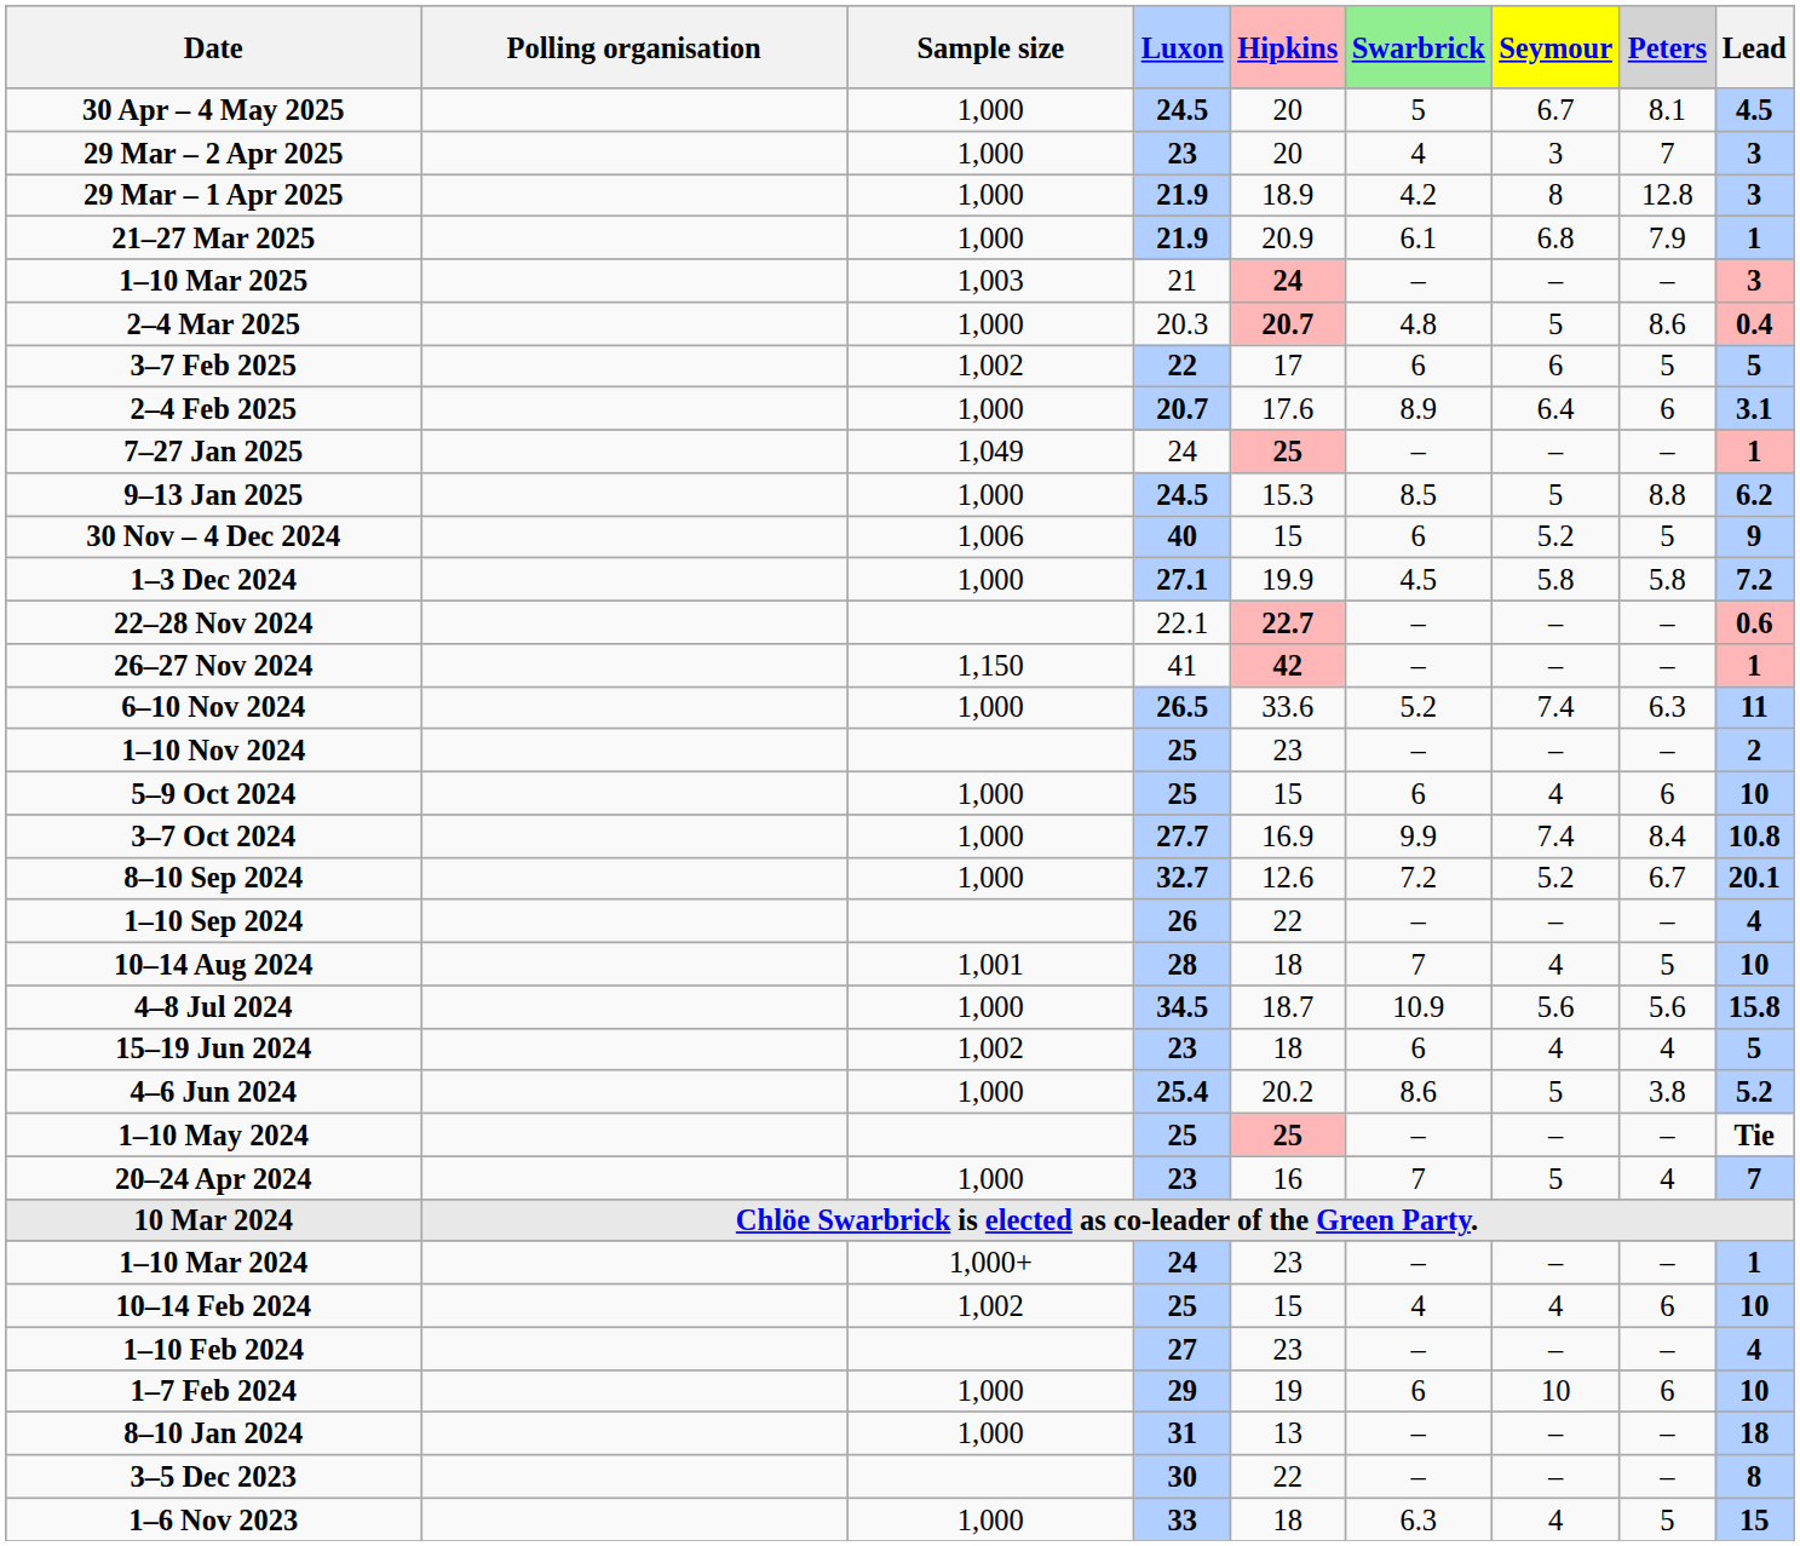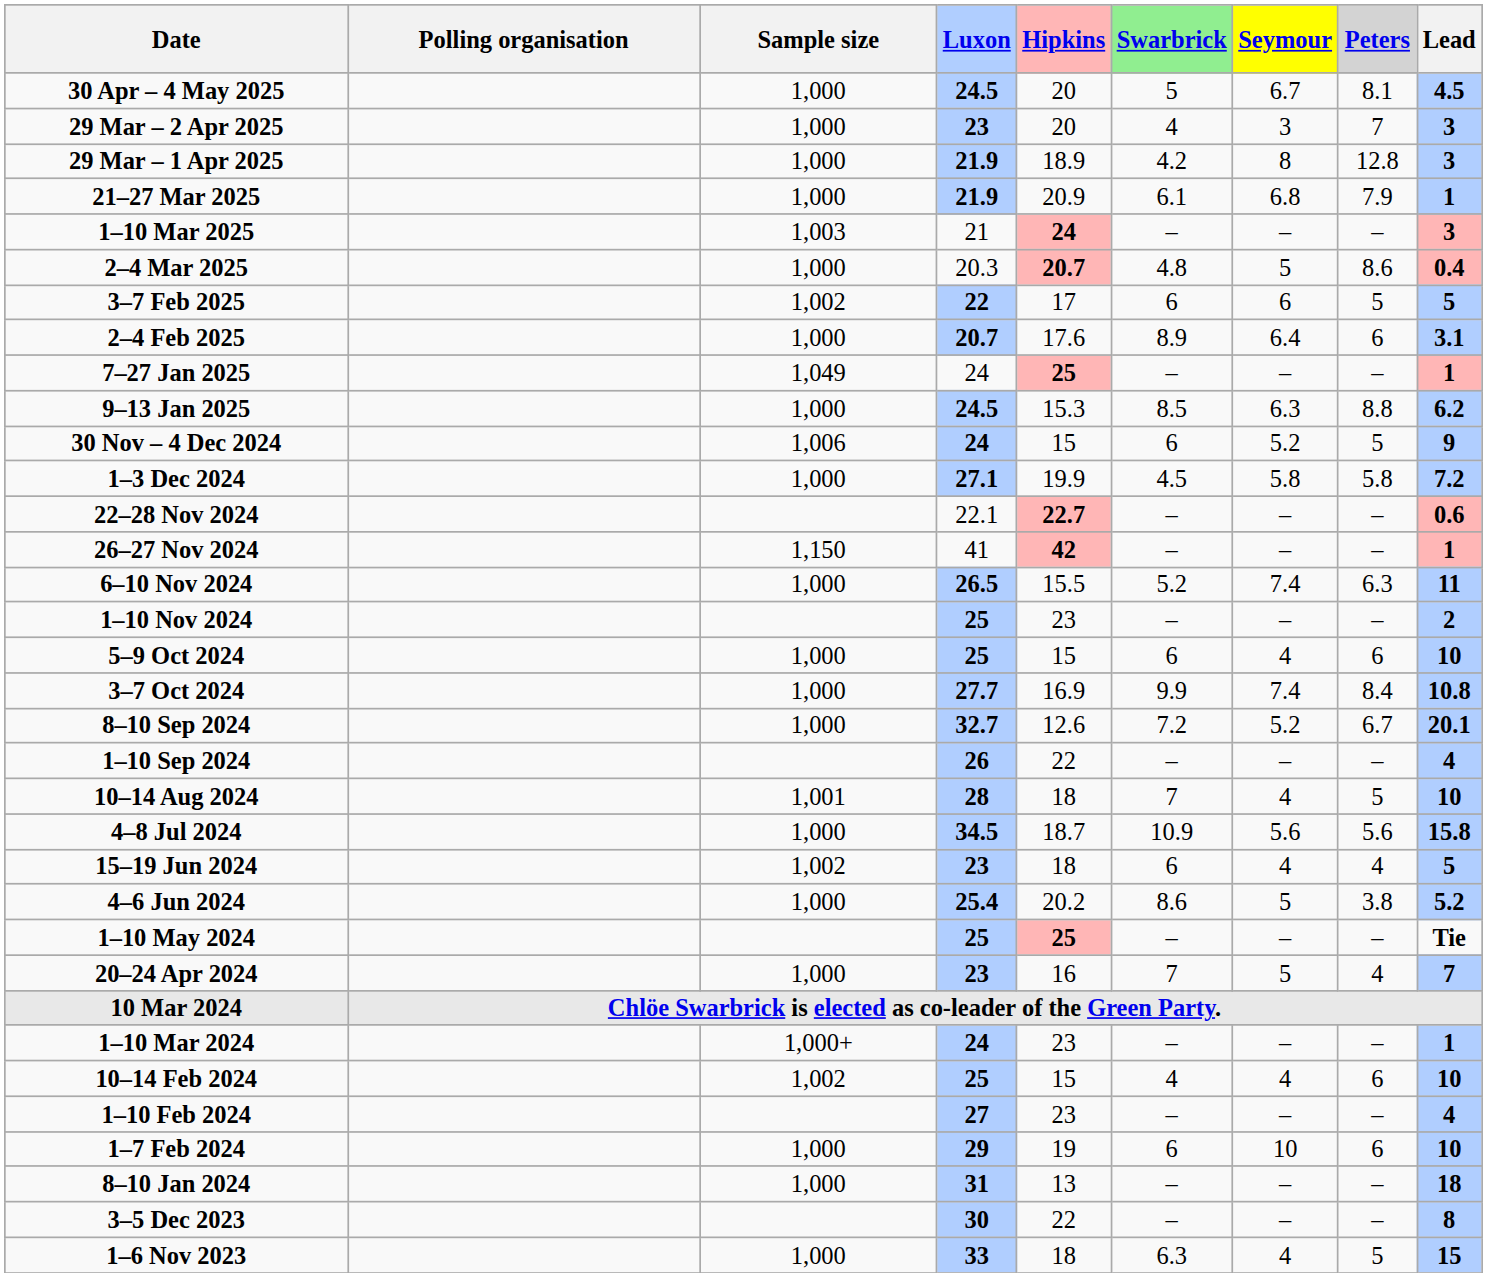9–13 Jan 2025 | Seymour: 5 -> 6.3
30 Nov – 4 Dec 2024 | Luxon: 40 -> 24
6–10 Nov 2024 | Hipkins: 33.6 -> 15.5
